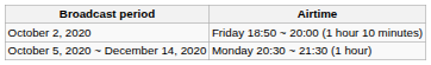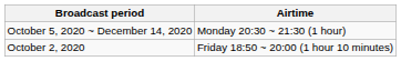rows swapped: October 2, 2020 <-> October 5, 2020 ~ December 14, 2020
